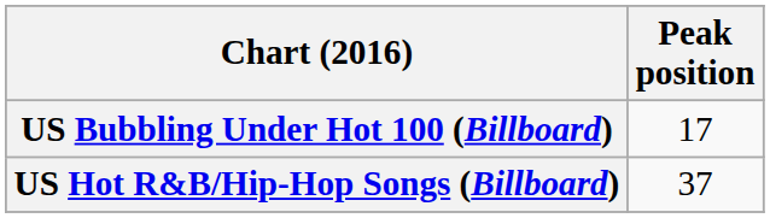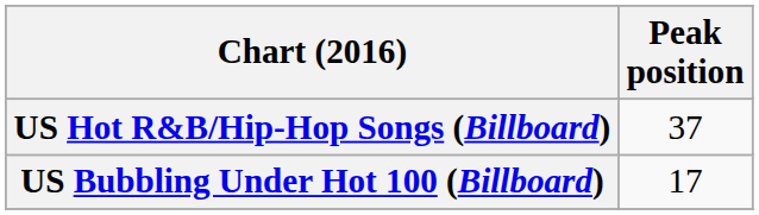rows swapped: US Bubbling Under Hot 100 (Billboard) <-> US Hot R&B/Hip-Hop Songs (Billboard)
